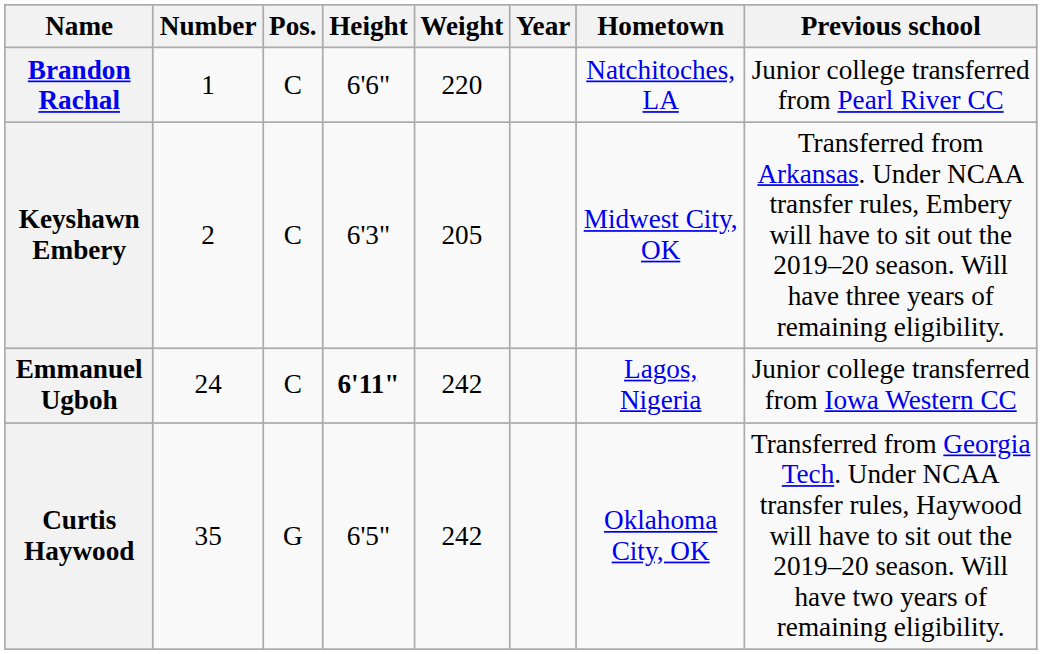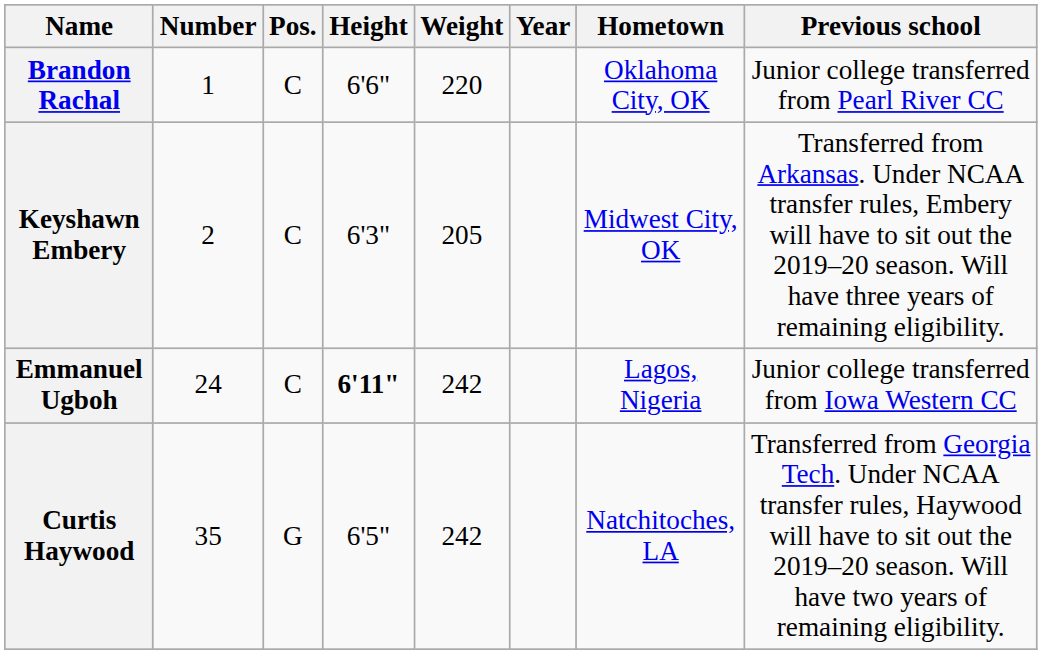Brandon Rachal | Hometown: Natchitoches, LA -> Oklahoma City, OK
Curtis Haywood | Hometown: Oklahoma City, OK -> Natchitoches, LA
